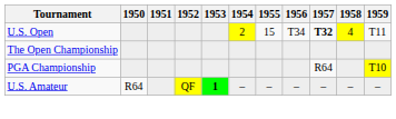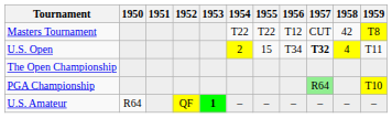+ row: Masters Tournament | T22 | T22 | T12 | CUT | 42 | T8
PGA Championship | 1957: no background -> lightgreen background
